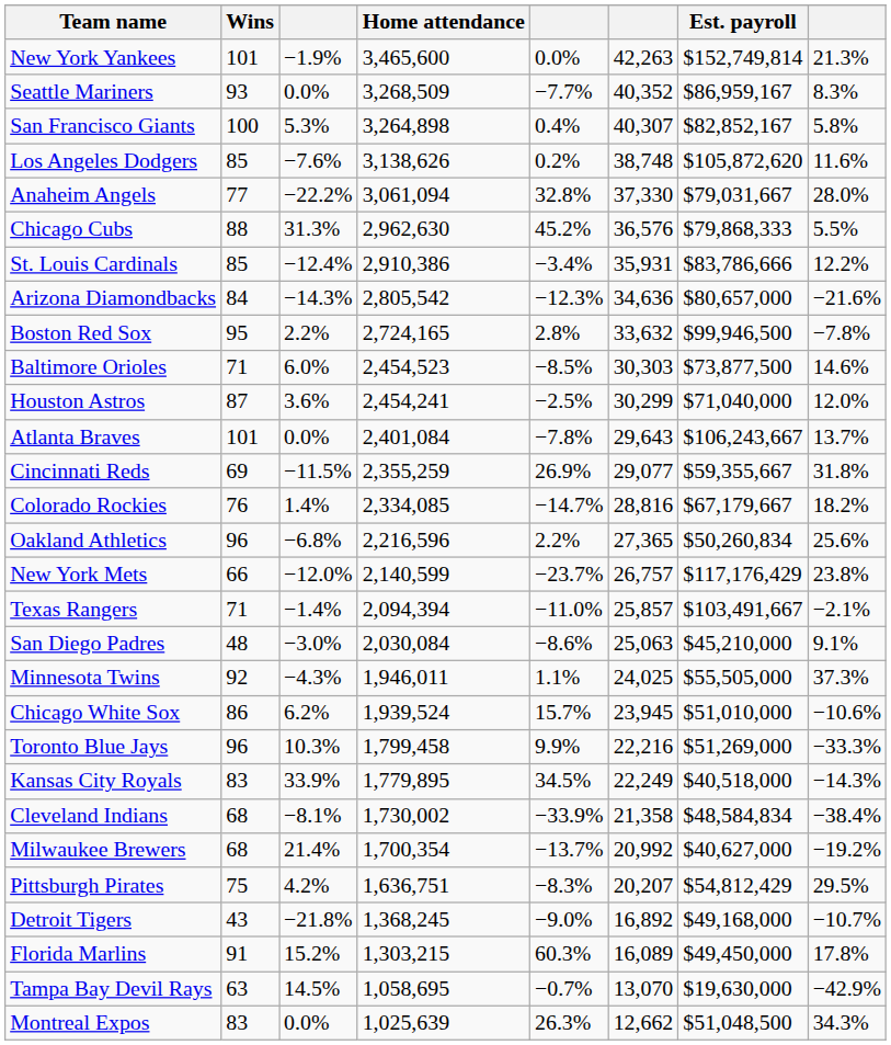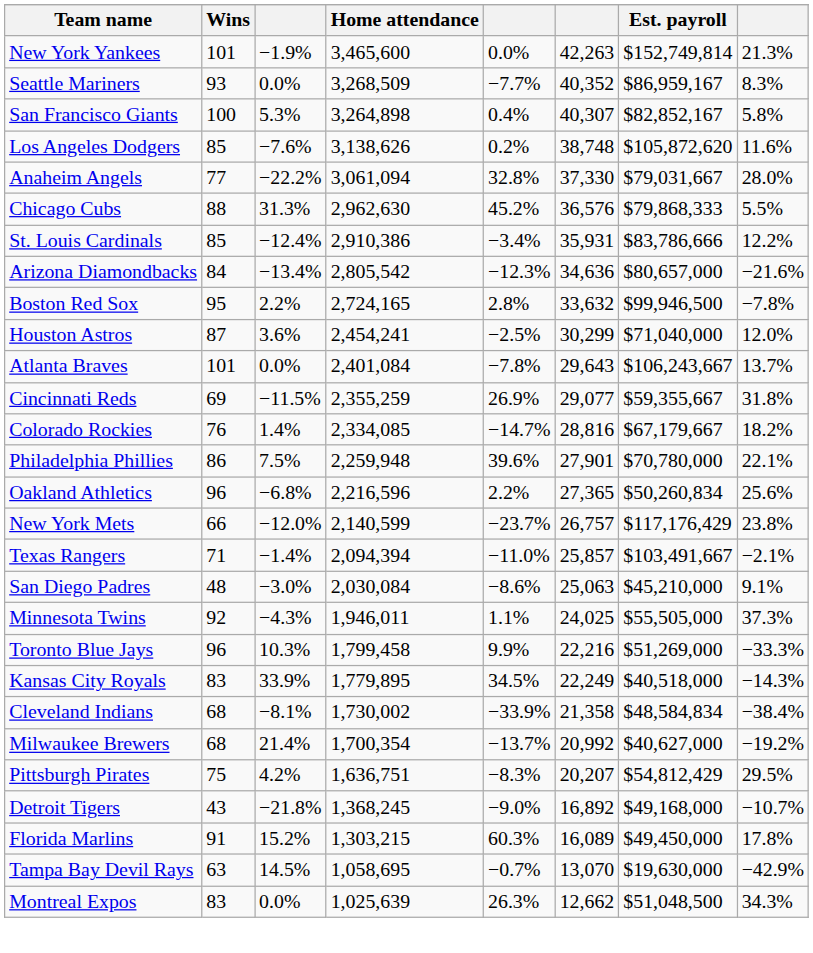Arizona Diamondbacks | column 3: −14.3% -> −13.4%
- row: Baltimore Orioles | 71 | 6.0% | 2,454,523 | −8.5% | 30,303 | $73,877,500 | 14.6%
+ row: Philadelphia Phillies | 86 | 7.5% | 2,259,948 | 39.6% | 27,901 | $70,780,000 | 22.1%
- row: Chicago White Sox | 86 | 6.2% | 1,939,524 | 15.7% | 23,945 | $51,010,000 | −10.6%
